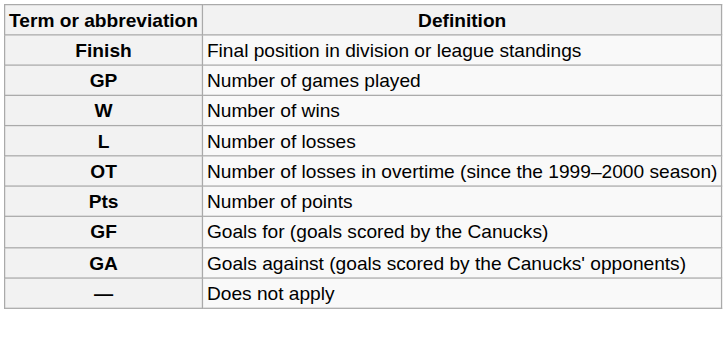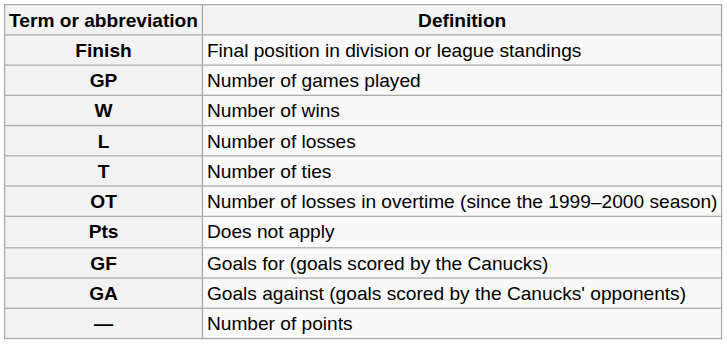+ row: T | Number of ties
Pts | Definition: Number of points -> Does not apply
— | Definition: Does not apply -> Number of points
